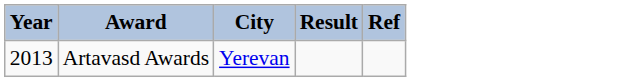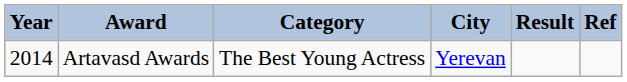+ column: Category | The Best Young Actress
Artavasd Awards | Year: 2013 -> 2014
